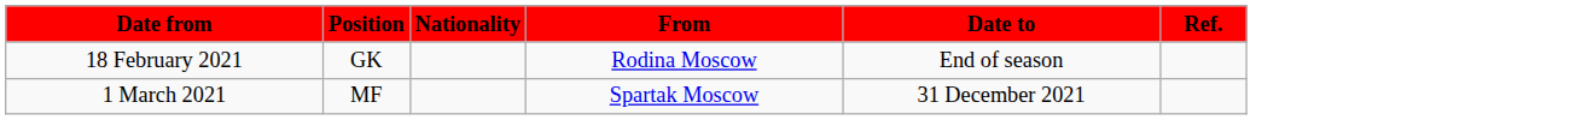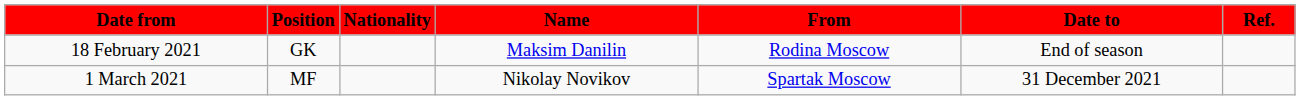+ column: Name | Maksim Danilin | Nikolay Novikov
